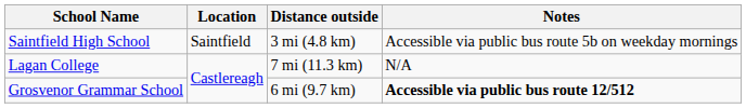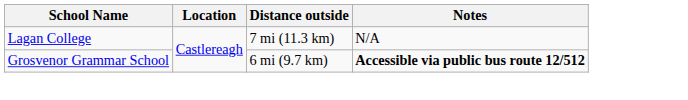- row: Saintfield High School | Saintfield | 3 mi (4.8 km) | Accessible via public bus route 5b on weekday mornings
